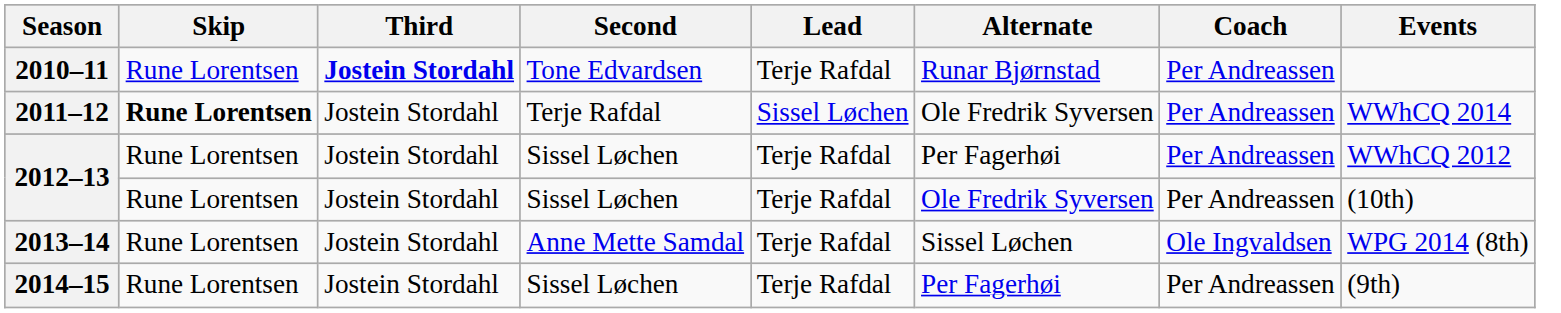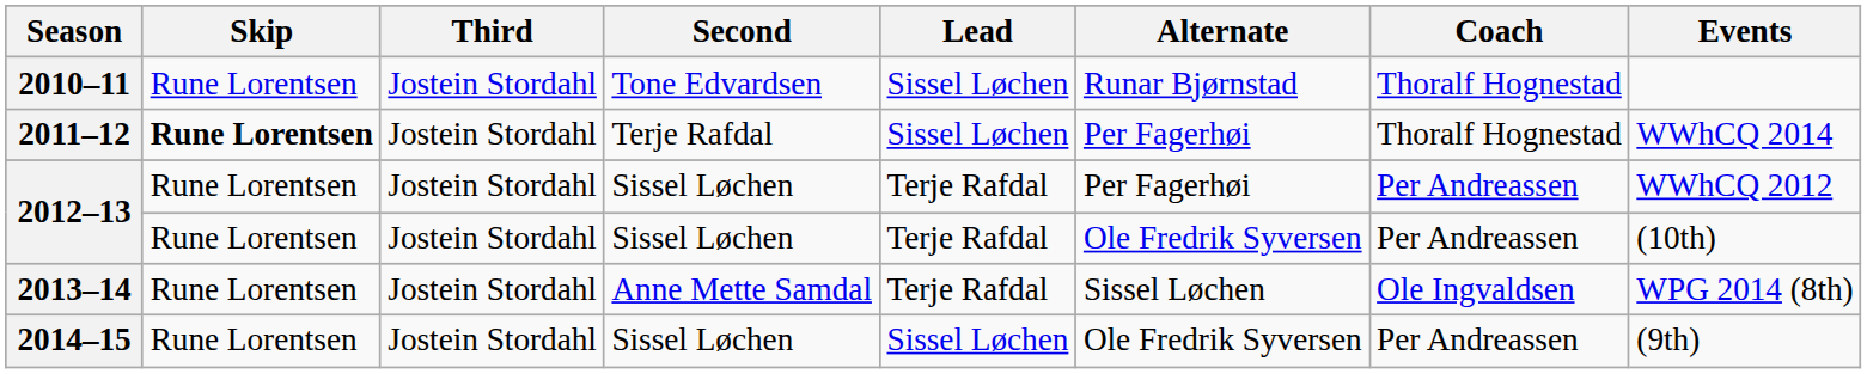2010–11 | Third: bold -> normal
2010–11 | Lead: Terje Rafdal -> Sissel Løchen
2010–11 | Coach: Per Andreassen -> Thoralf Hognestad
2011–12 | Alternate: Ole Fredrik Syversen -> Per Fagerhøi
2011–12 | Coach: Per Andreassen -> Thoralf Hognestad
2014–15 | Lead: Terje Rafdal -> Sissel Løchen
2014–15 | Alternate: Per Fagerhøi -> Ole Fredrik Syversen
